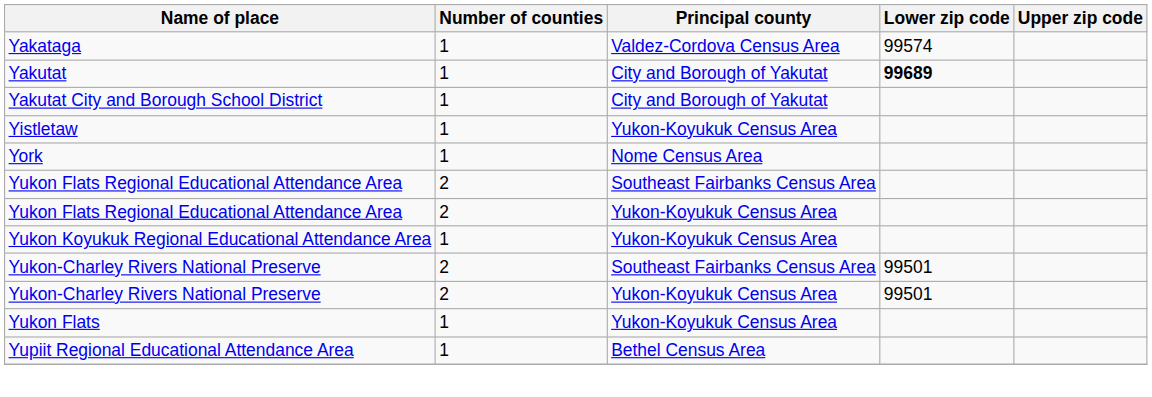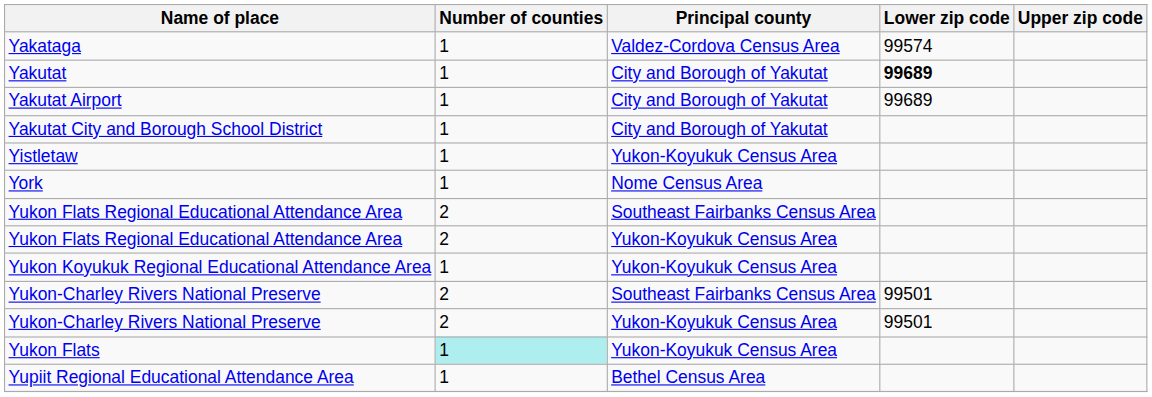+ row: Yakutat Airport | 1 | City and Borough of Yakutat | 99689
Yukon Flats | Number of counties: no background -> paleturquoise background
